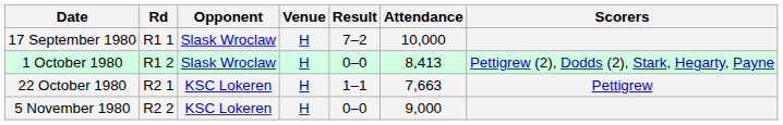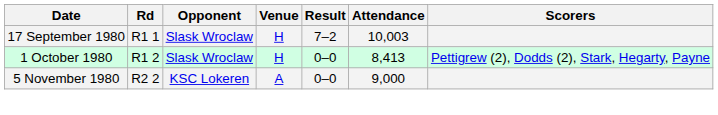17 September 1980 | Attendance: 10,000 -> 10,003
- row: 22 October 1980 | R2 1 | KSC Lokeren | H | 1–1 | 7,663 | Pettigrew
5 November 1980 | Venue: H -> A
